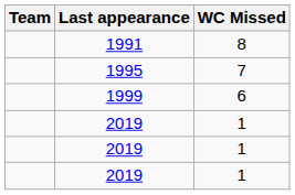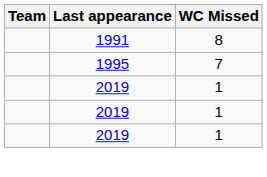- row: 1999 | 6
